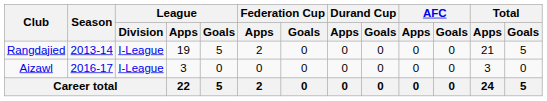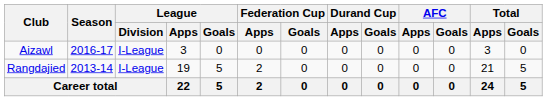rows swapped: Rangdajied <-> Aizawl
